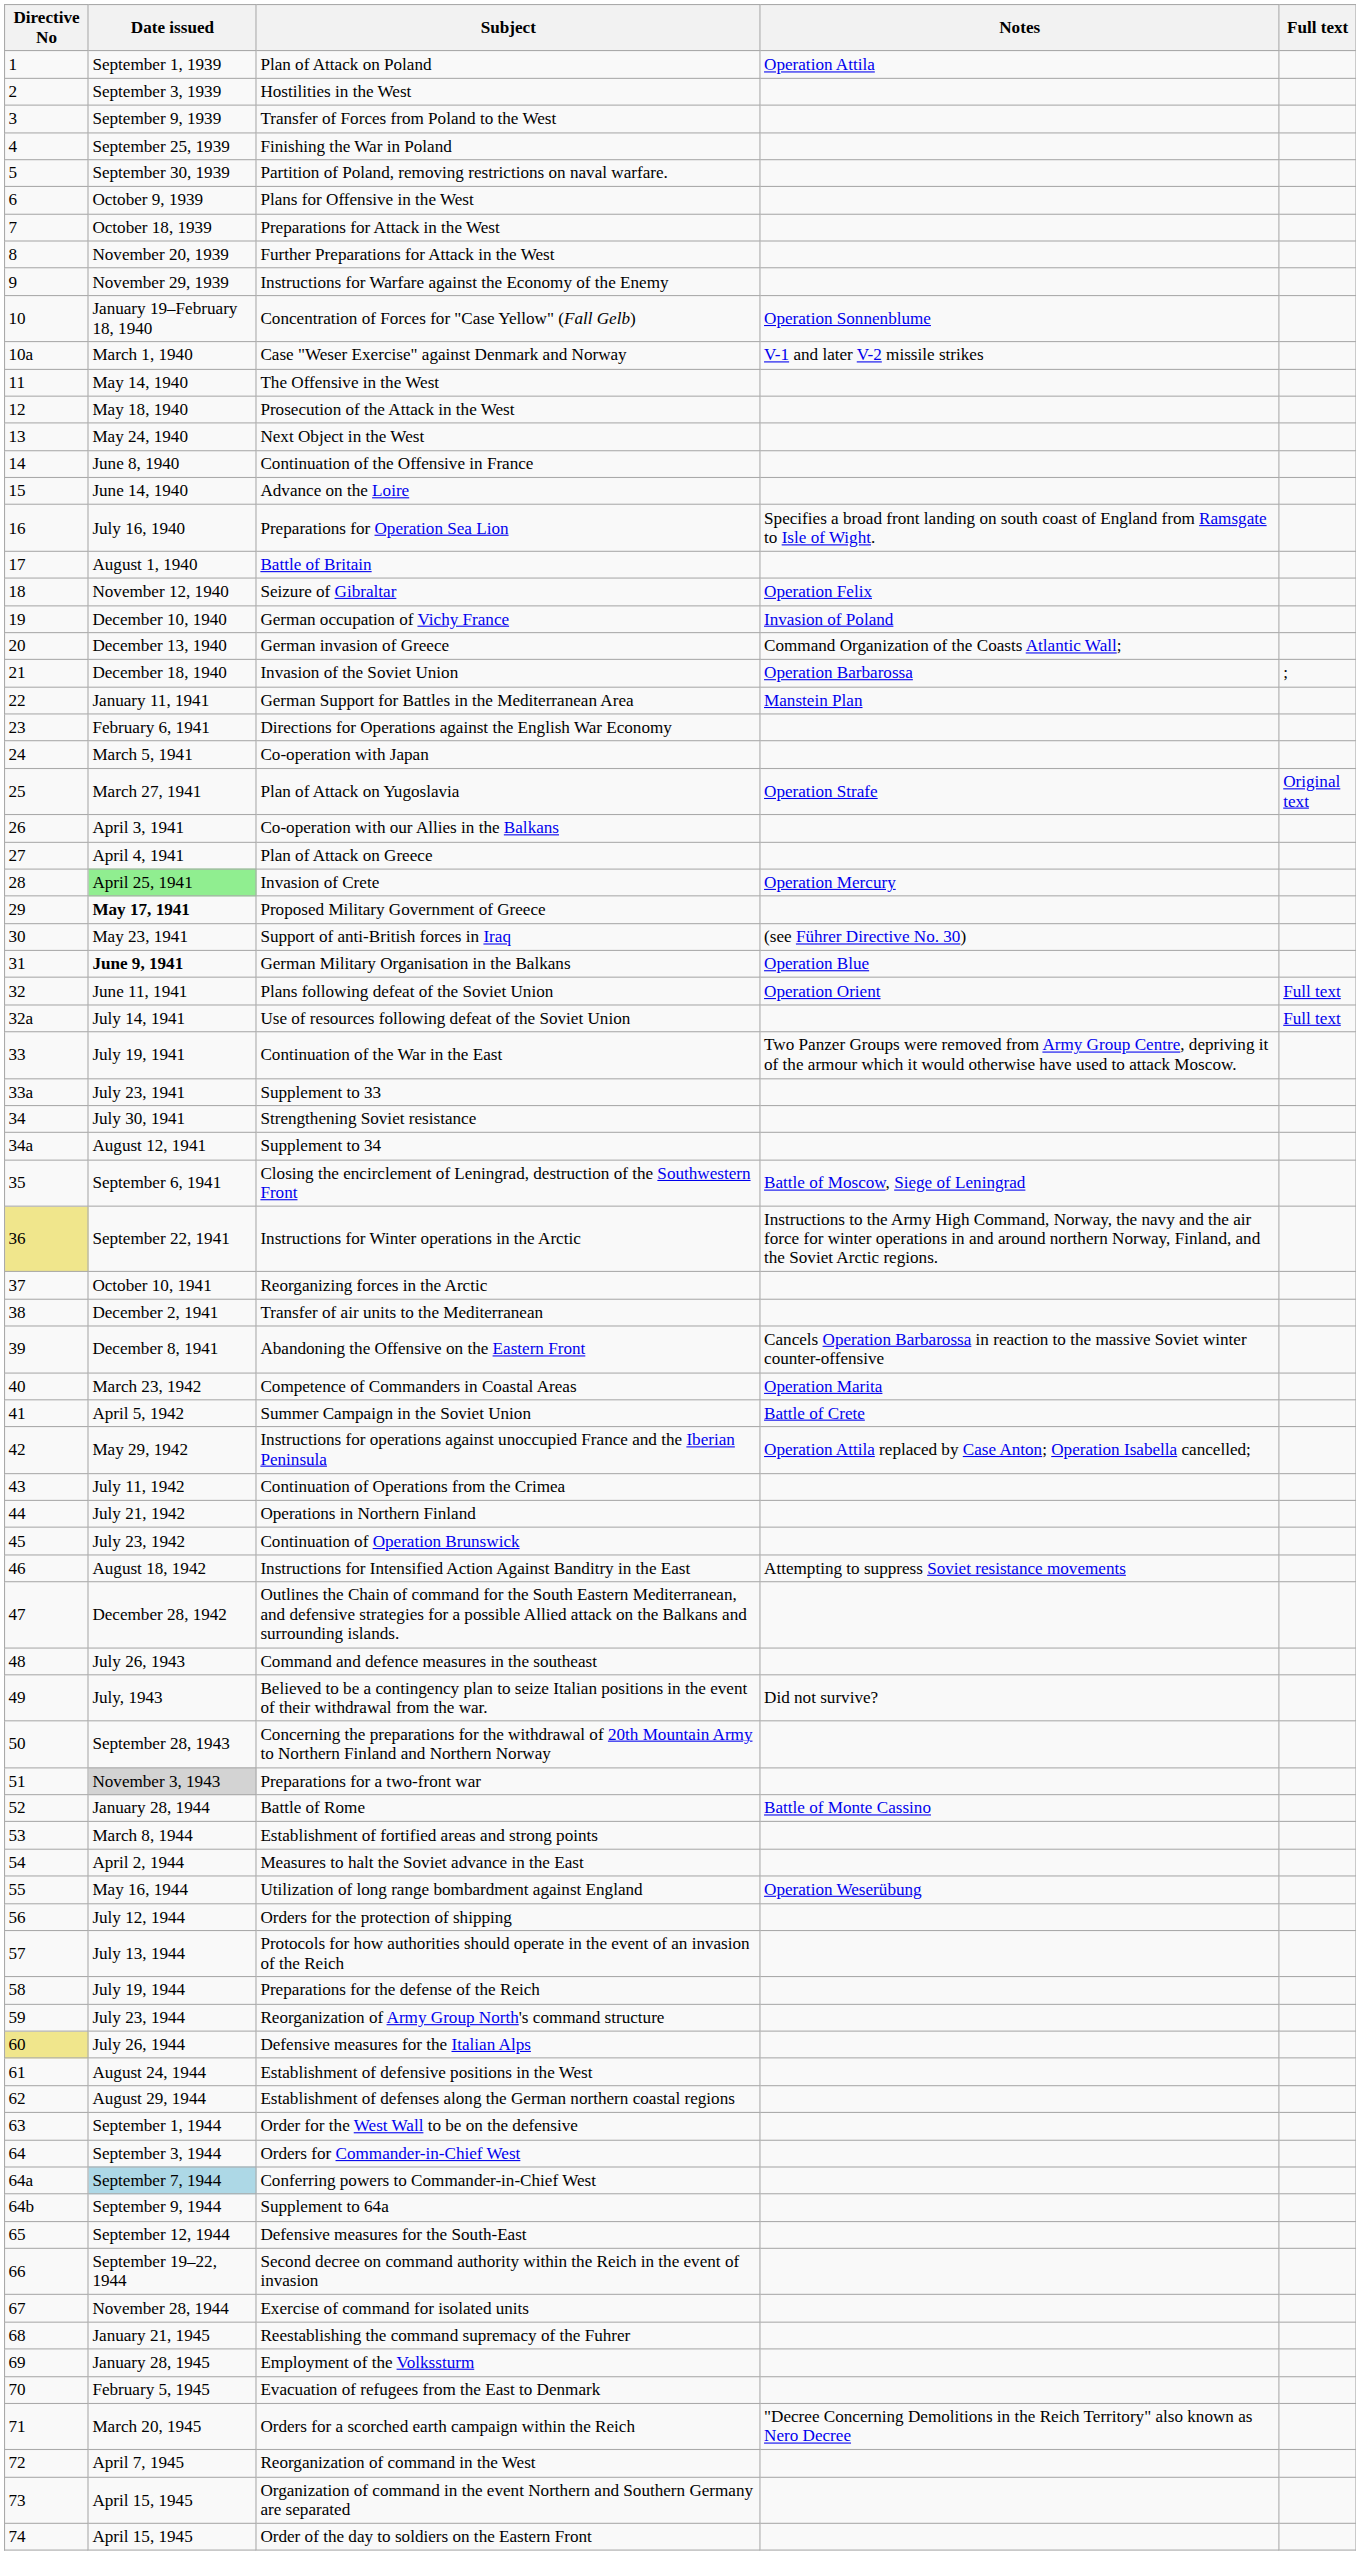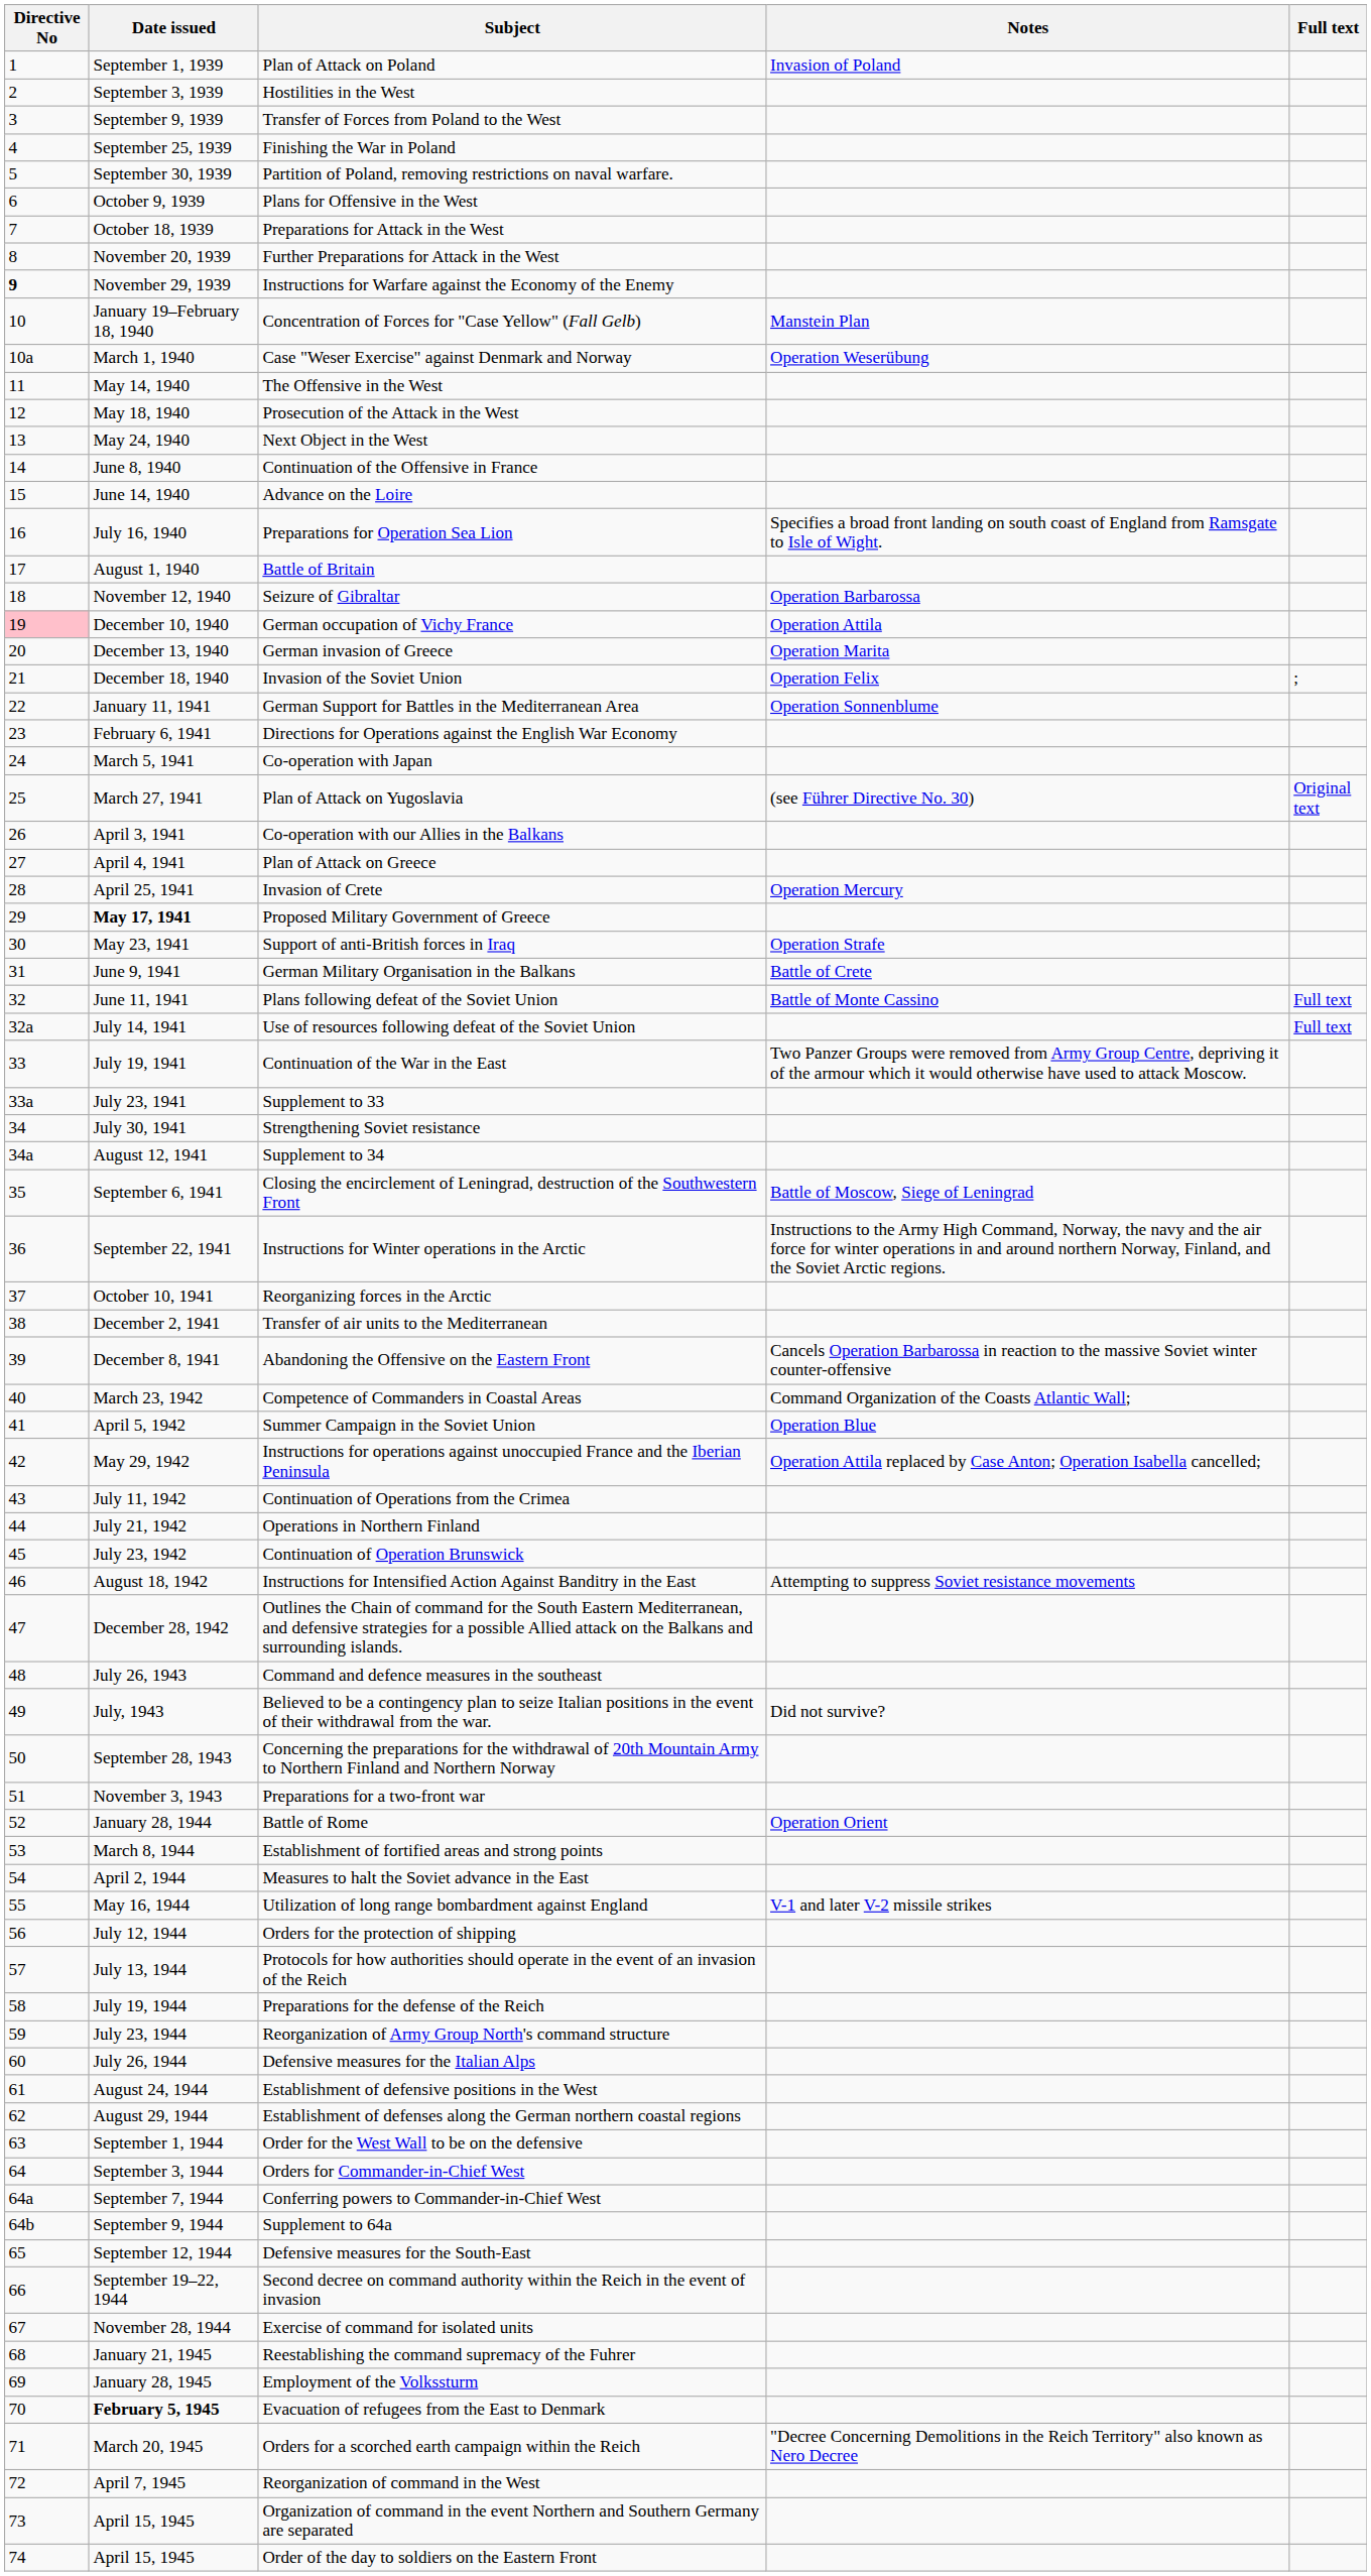Plan of Attack on Poland | Notes: Operation Attila -> Invasion of Poland
Instructions for Warfare against the Economy of the Enemy | Directive No: normal -> bold
Concentration of Forces for "Case Yellow" (Fall Gelb) | Notes: Operation Sonnenblume -> Manstein Plan
Case "Weser Exercise" against Denmark and Norway | Notes: V-1 and later V-2 missile strikes -> Operation Weserübung
Seizure of Gibraltar | Notes: Operation Felix -> Operation Barbarossa
German occupation of Vichy France | Directive No: no background -> pink background
German occupation of Vichy France | Notes: Invasion of Poland -> Operation Attila
German invasion of Greece | Notes: Command Organization of the Coasts Atlantic Wall; -> Operation Marita
Invasion of the Soviet Union | Notes: Operation Barbarossa -> Operation Felix
German Support for Battles in the Mediterranean Area | Notes: Manstein Plan -> Operation Sonnenblume
Plan of Attack on Yugoslavia | Notes: Operation Strafe -> (see Führer Directive No. 30)
Invasion of Crete | Date issued: lightgreen background -> no background
Support of anti-British forces in Iraq | Notes: (see Führer Directive No. 30) -> Operation Strafe
German Military Organisation in the Balkans | Date issued: bold -> normal
German Military Organisation in the Balkans | Notes: Operation Blue -> Battle of Crete
Plans following defeat of the Soviet Union | Notes: Operation Orient -> Battle of Monte Cassino
Instructions for Winter operations in the Arctic | Directive No: khaki background -> no background
Competence of Commanders in Coastal Areas | Notes: Operation Marita -> Command Organization of the Coasts Atlantic Wall;
Summer Campaign in the Soviet Union | Notes: Battle of Crete -> Operation Blue
Preparations for a two-front war | Date issued: lightgrey background -> no background
Battle of Rome | Notes: Battle of Monte Cassino -> Operation Orient
Utilization of long range bombardment against England | Notes: Operation Weserübung -> V-1 and later V-2 missile strikes
Defensive measures for the Italian Alps | Directive No: khaki background -> no background
Conferring powers to Commander-in-Chief West | Date issued: lightblue background -> no background
Evacuation of refugees from the East to Denmark | Date issued: normal -> bold
